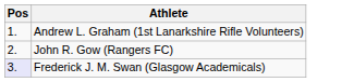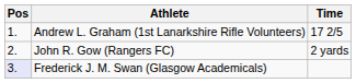+ column: Time | 17 2/5 | 2 yards
